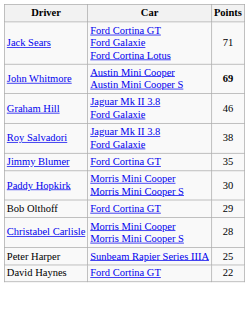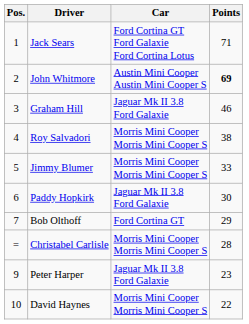+ column: Pos. | 1 | 2 | 3 | 4 | 5 | 6 | 7 | = | 9 | 10
Roy Salvadori | Car: Jaguar Mk II 3.8 Ford Galaxie -> Morris Mini Cooper Morris Mini Cooper S
Jimmy Blumer | Car: Ford Cortina GT -> Morris Mini Cooper Morris Mini Cooper S
Jimmy Blumer | Points: 35 -> 33
Paddy Hopkirk | Car: Morris Mini Cooper Morris Mini Cooper S -> Jaguar Mk II 3.8 Ford Galaxie
Peter Harper | Car: Sunbeam Rapier Series IIIA -> Jaguar Mk II 3.8 Ford Galaxie
Peter Harper | Points: 25 -> 23
David Haynes | Car: Ford Cortina GT -> Morris Mini Cooper Morris Mini Cooper S
